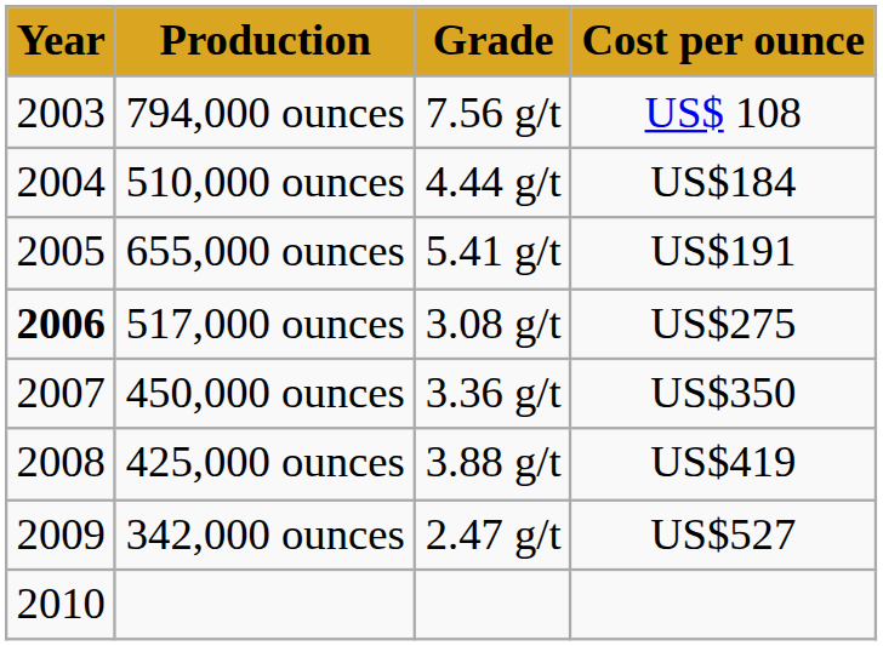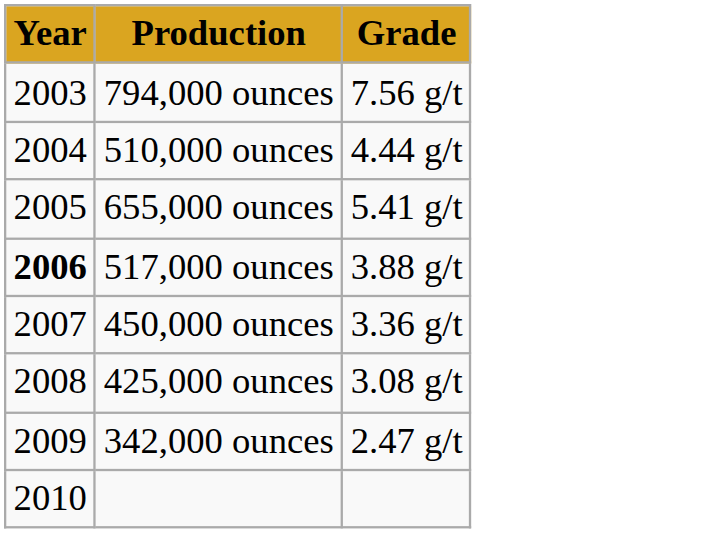- column: Cost per ounce | US$ 108 | US$184 | US$191 | US$275 | US$350 | US$419 | US$527
517,000 ounces | Grade: 3.08 g/t -> 3.88 g/t
425,000 ounces | Grade: 3.88 g/t -> 3.08 g/t
